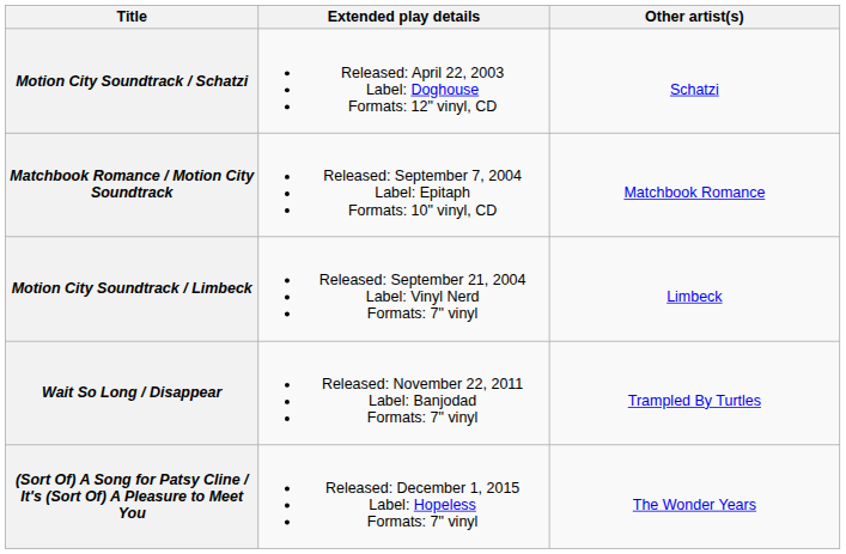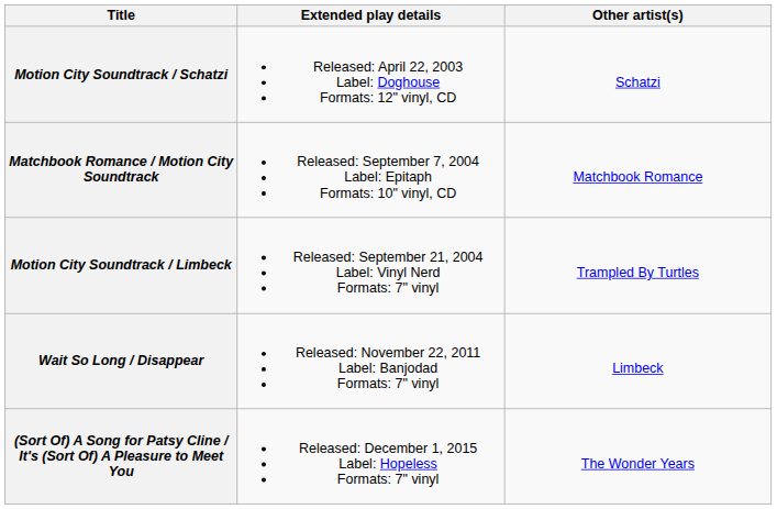Motion City Soundtrack / Limbeck | Other artist(s): Limbeck -> Trampled By Turtles
Wait So Long / Disappear | Other artist(s): Trampled By Turtles -> Limbeck
